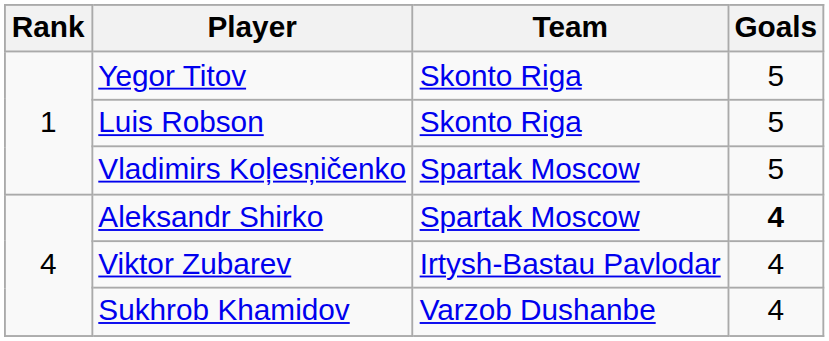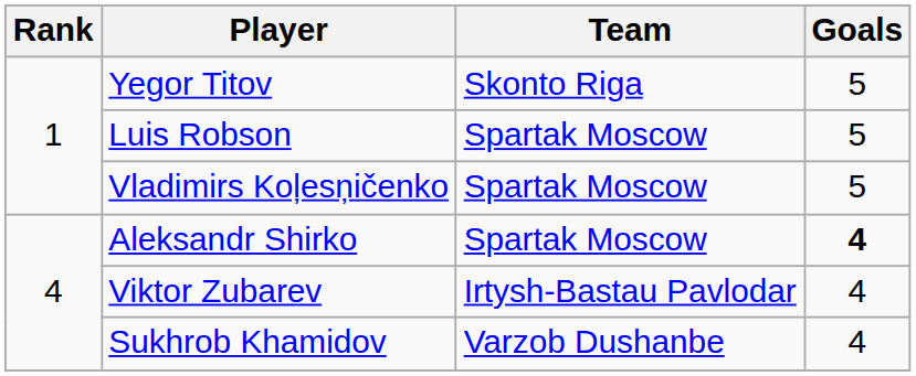Luis Robson | Team: Skonto Riga -> Spartak Moscow
